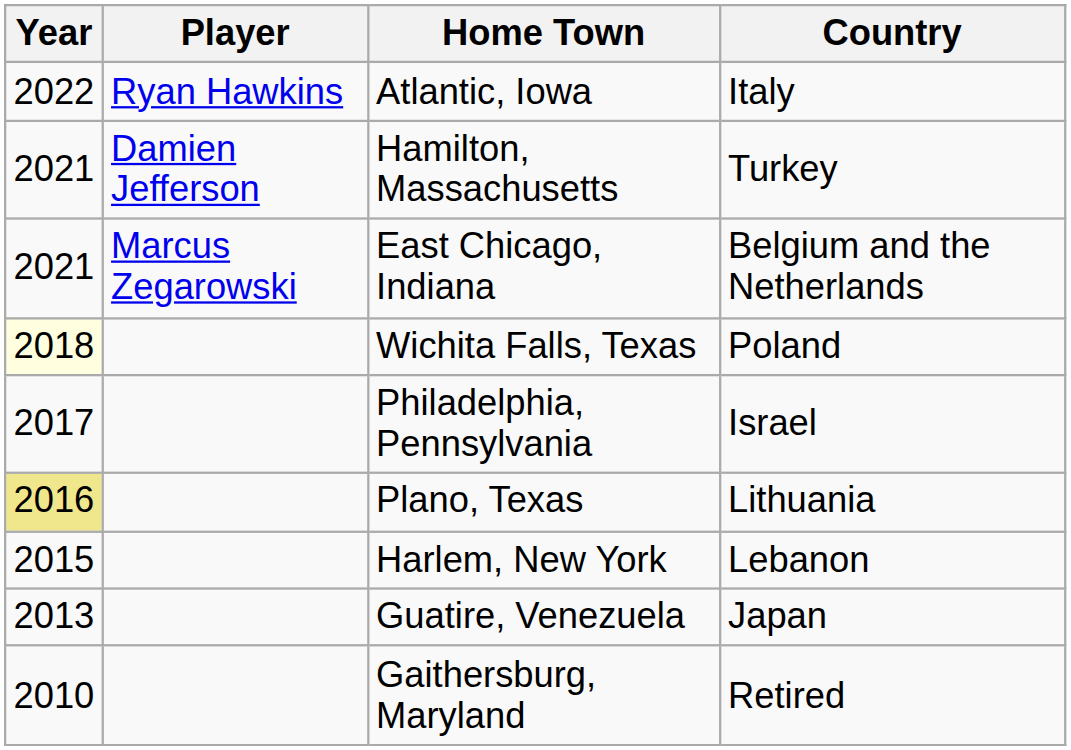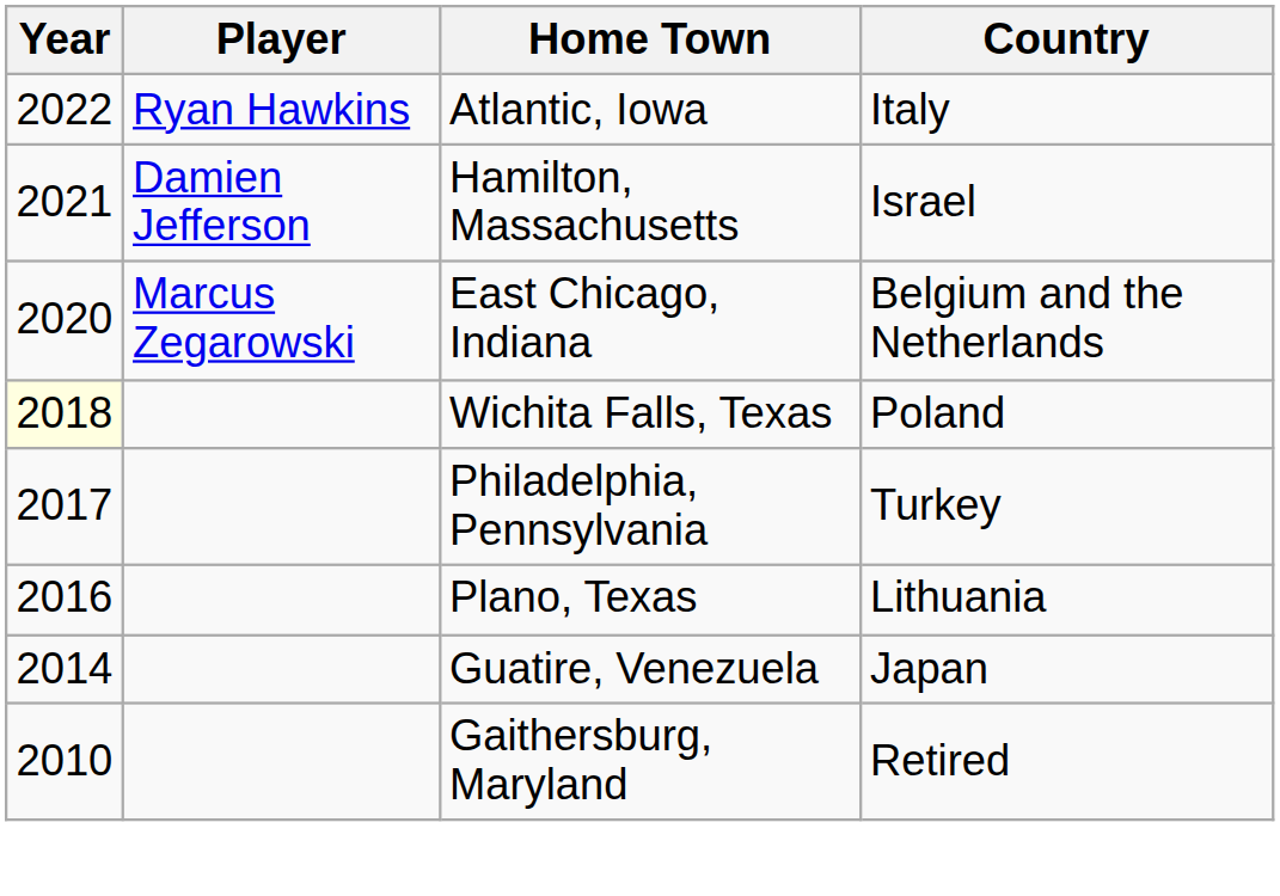Hamilton, Massachusetts | Country: Turkey -> Israel
East Chicago, Indiana | Year: 2021 -> 2020
Philadelphia, Pennsylvania | Country: Israel -> Turkey
Plano, Texas | Year: khaki background -> no background
- row: 2015 | Harlem, New York | Lebanon
Guatire, Venezuela | Year: 2013 -> 2014
